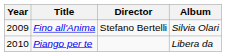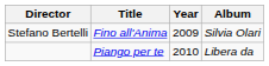columns swapped: Year <-> Director
